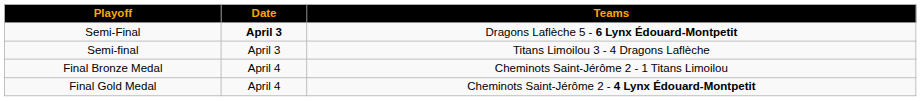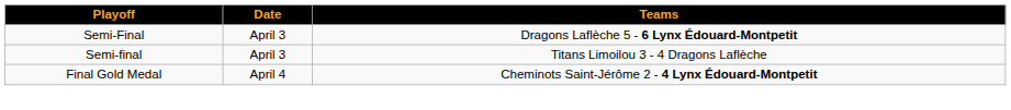Semi-Final | Date: bold -> normal
- row: Final Bronze Medal | April 4 | Cheminots Saint-Jérôme 2 - 1 Titans Limoilou
